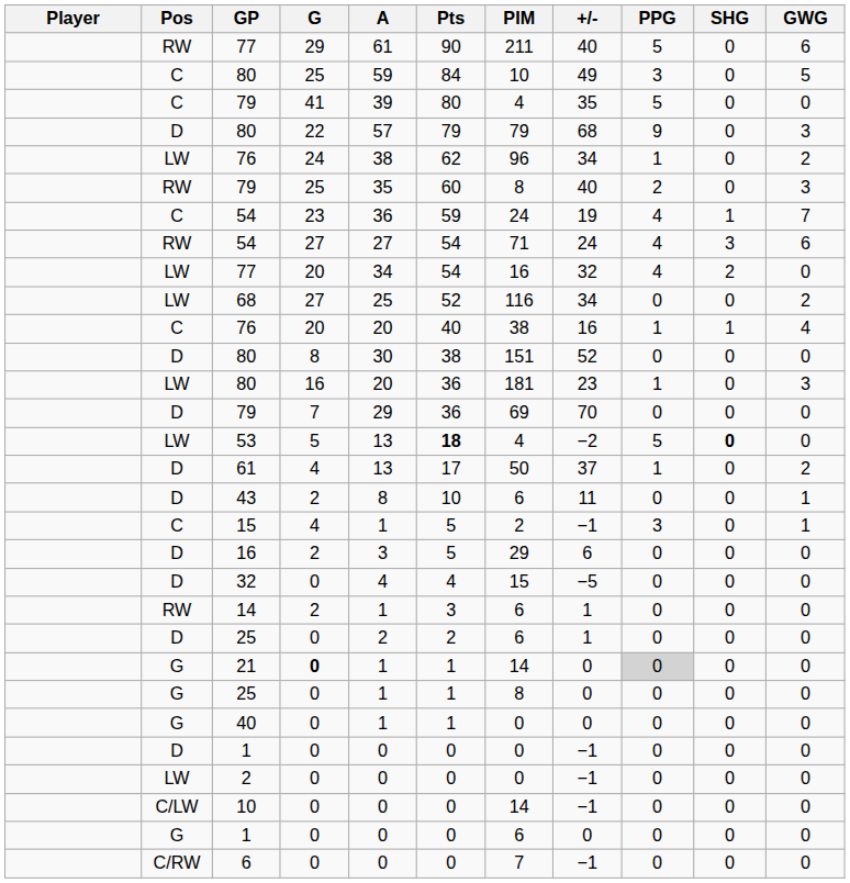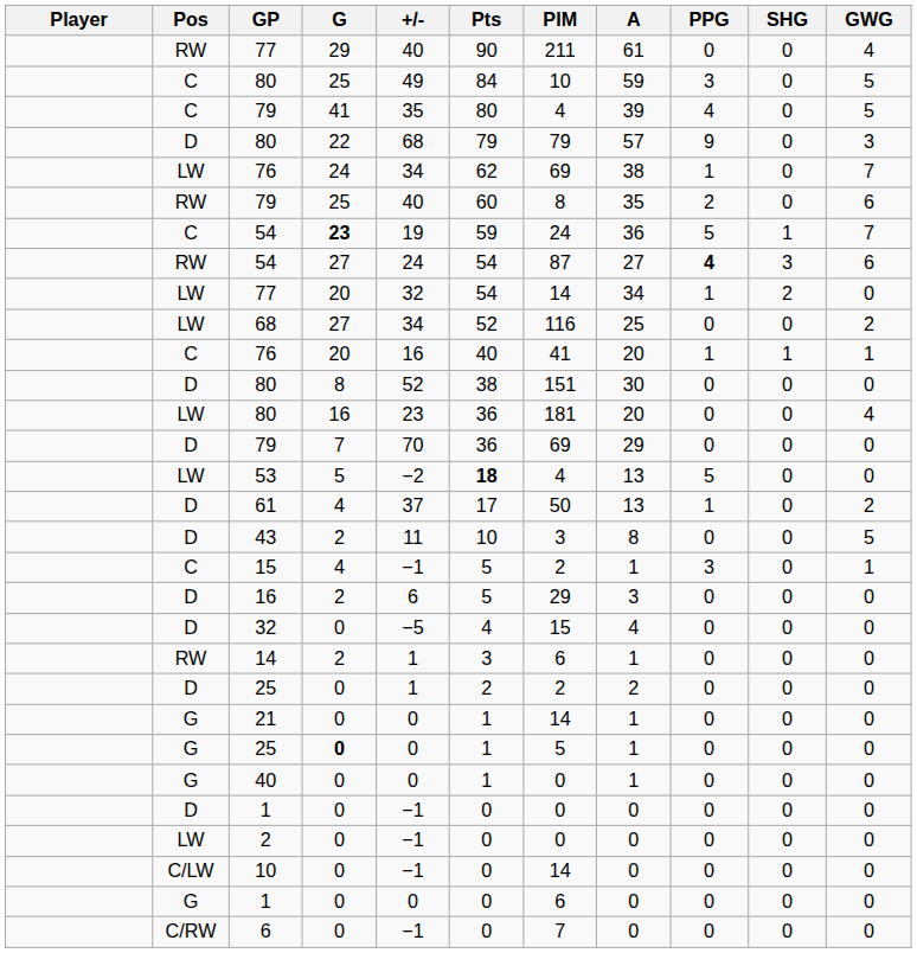columns swapped: A <-> +/-
RW / 77 | PPG: 5 -> 0
RW / 77 | GWG: 6 -> 4
C / 79 | PPG: 5 -> 4
C / 79 | GWG: 0 -> 5
LW / 76 | PIM: 96 -> 69
LW / 76 | GWG: 2 -> 7
RW / 79 | GWG: 3 -> 6
C / 54 | G: normal -> bold
C / 54 | PPG: 4 -> 5
RW / 54 | PIM: 71 -> 87
RW / 54 | PPG: normal -> bold
LW / 77 | PIM: 16 -> 14
LW / 77 | PPG: 4 -> 1
C / 76 | PIM: 38 -> 41
C / 76 | GWG: 4 -> 1
LW / 80 | PPG: 1 -> 0
LW / 80 | GWG: 3 -> 4
53 | SHG: bold -> normal
43 | PIM: 6 -> 3
43 | GWG: 1 -> 5
D / 25 | PIM: 6 -> 2
21 | G: bold -> normal
21 | PPG: lightgrey background -> no background
G / 25 | G: normal -> bold
G / 25 | PIM: 8 -> 5
